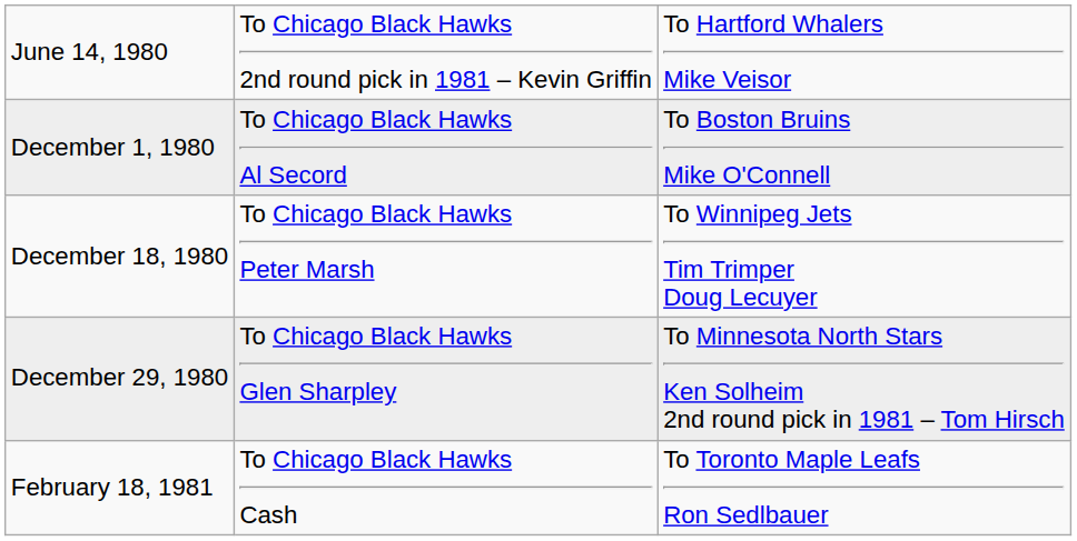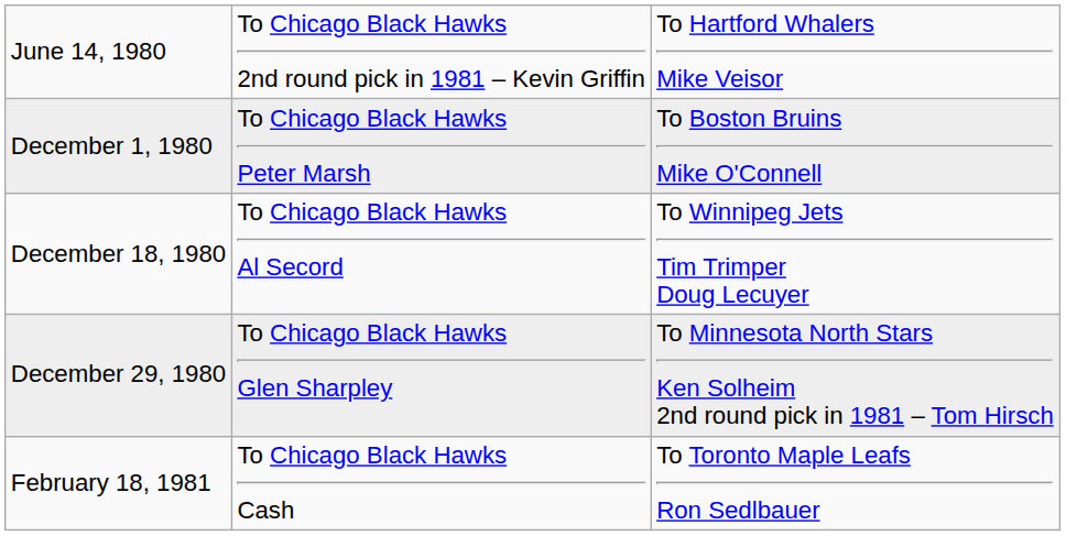December 1, 1980 | column 2: To Chicago Black Hawks Al Secord -> To Chicago Black Hawks Peter Marsh
December 18, 1980 | column 2: To Chicago Black Hawks Peter Marsh -> To Chicago Black Hawks Al Secord
